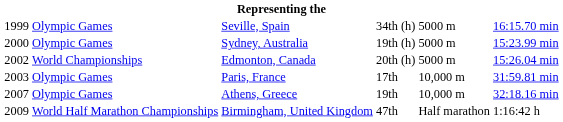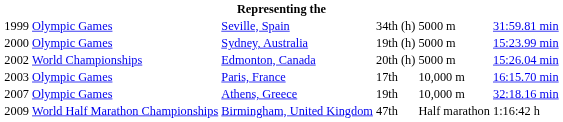Seville, Spain | column 6: 16:15.70 min -> 31:59.81 min
Paris, France | column 6: 31:59.81 min -> 16:15.70 min
